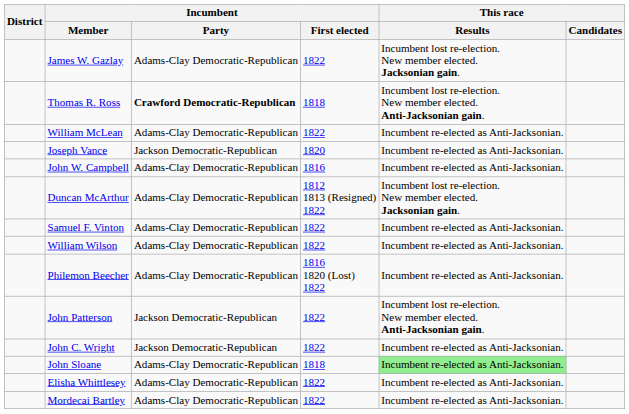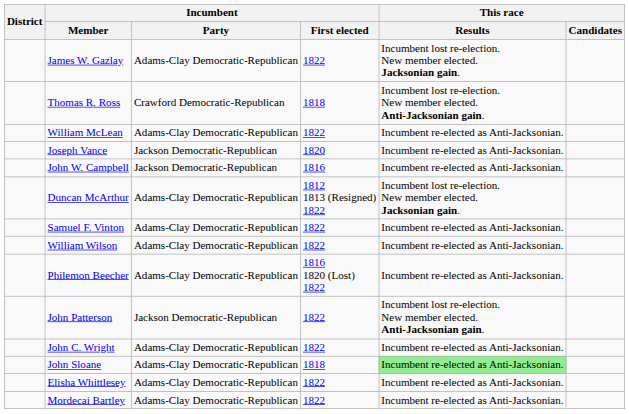Thomas R. Ross | Incumbent / Party: bold -> normal
John W. Campbell | Incumbent / Party: Adams-Clay Democratic-Republican -> Jackson Democratic-Republican
John C. Wright | Incumbent / Party: Jackson Democratic-Republican -> Adams-Clay Democratic-Republican
